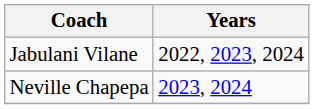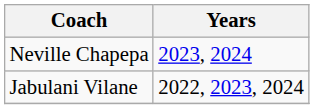rows swapped: Neville Chapepa <-> Jabulani Vilane
